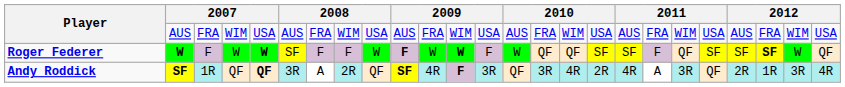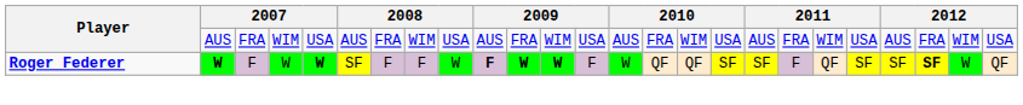Roger Federer | column 11: normal -> bold
- row: Andy Roddick | SF | 1R | QF | QF | 3R | A | 2R | QF | SF | 4R | F | 3R | QF | 3R | 4R | 2R | 4R | A | 3R | QF | 2R | 1R | 3R | 4R
